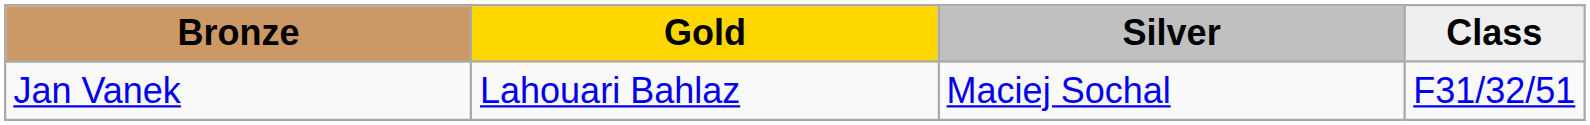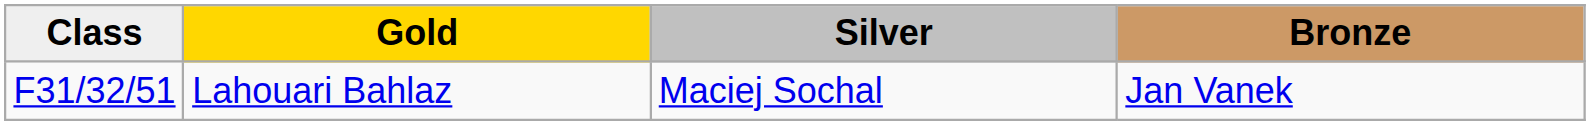columns swapped: Class <-> Bronze
